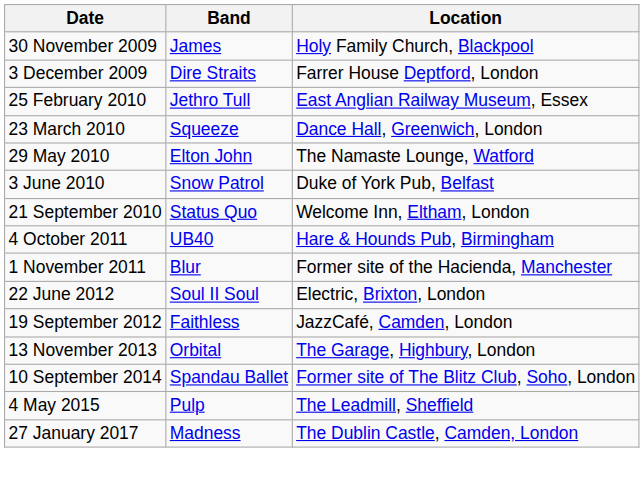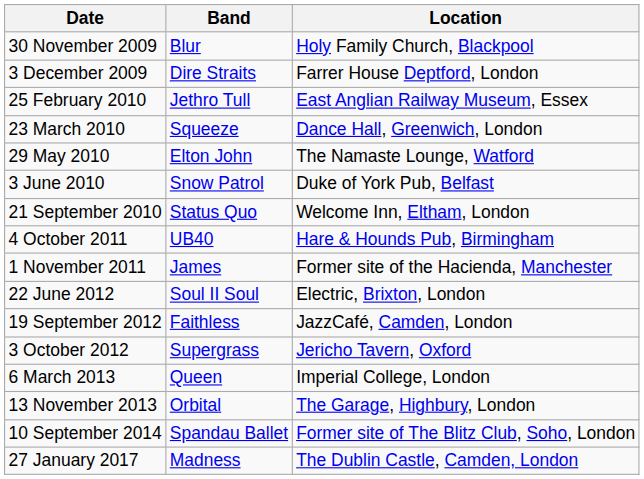30 November 2009 | Band: James -> Blur
1 November 2011 | Band: Blur -> James
+ row: 3 October 2012 | Supergrass | Jericho Tavern, Oxford
+ row: 6 March 2013 | Queen | Imperial College, London
- row: 4 May 2015 | Pulp | The Leadmill, Sheffield
